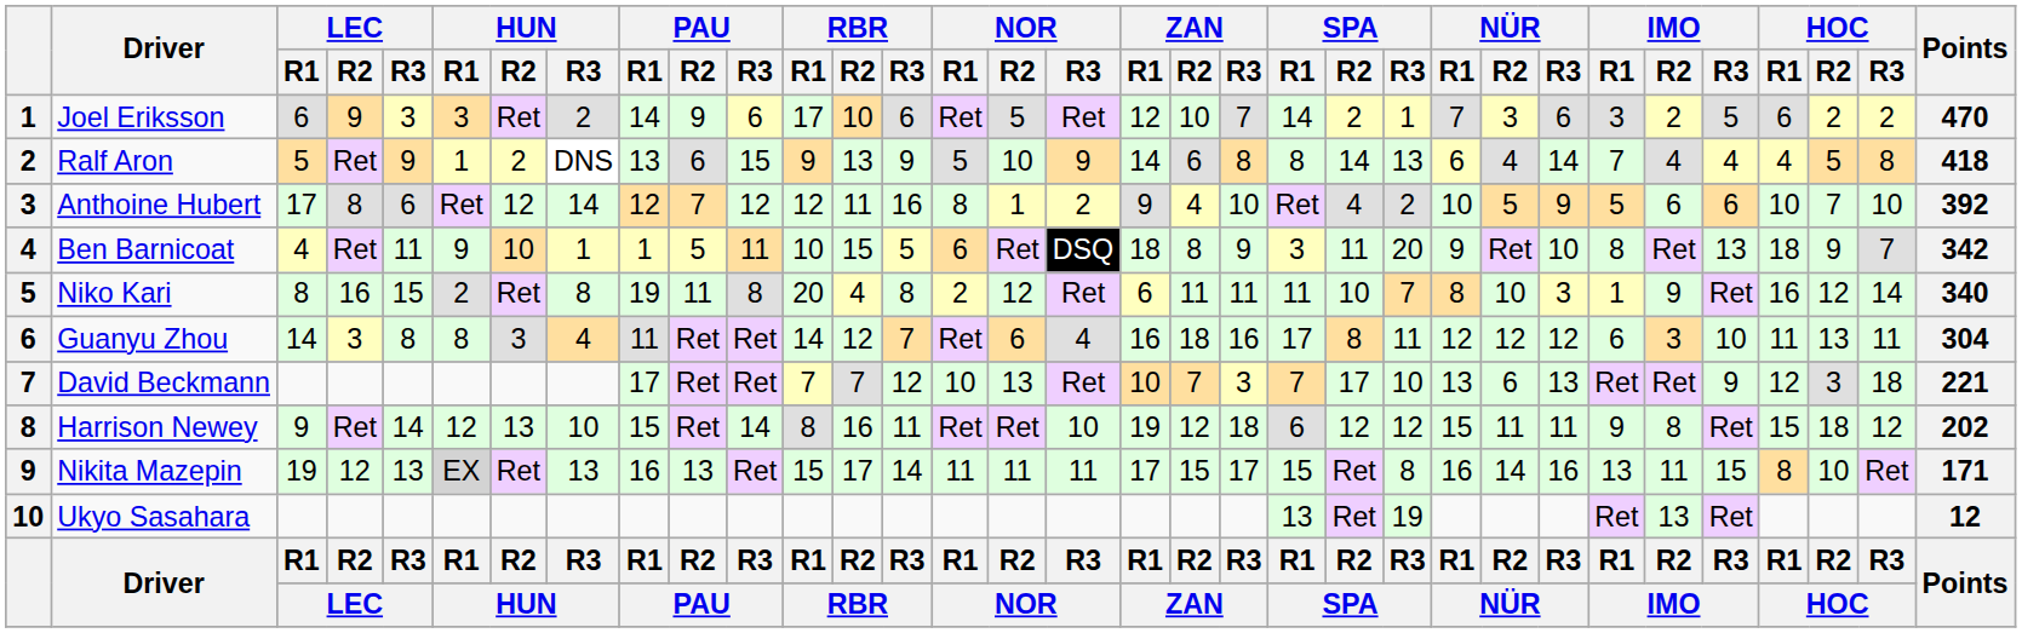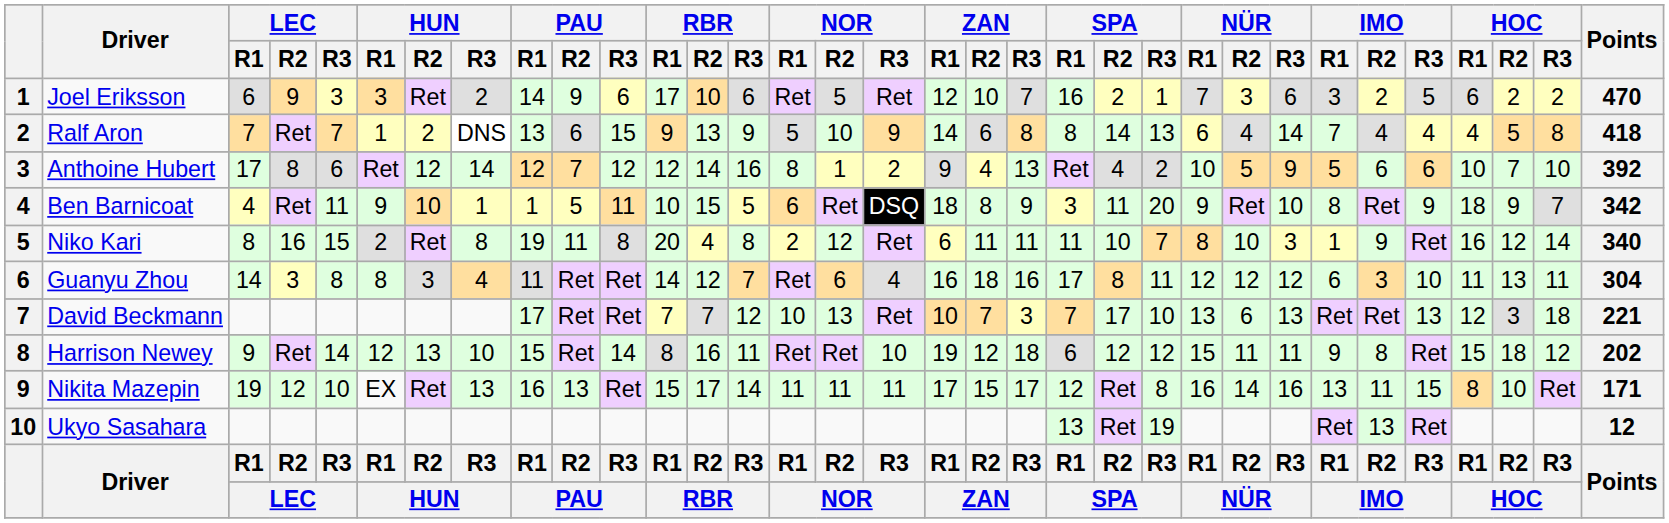Joel Eriksson | SPA / R1: 14 -> 16
Ralf Aron | LEC / R1: 5 -> 7
Ralf Aron | LEC / R3: 9 -> 7
Anthoine Hubert | RBR / R2: 11 -> 14
Anthoine Hubert | ZAN / R3: 10 -> 13
Ben Barnicoat | IMO / R3: 13 -> 9
David Beckmann | IMO / R3: 9 -> 13
Nikita Mazepin | LEC / R3: 13 -> 10
Nikita Mazepin | HUN / R1: lightgrey background -> no background
Nikita Mazepin | SPA / R1: 15 -> 12
